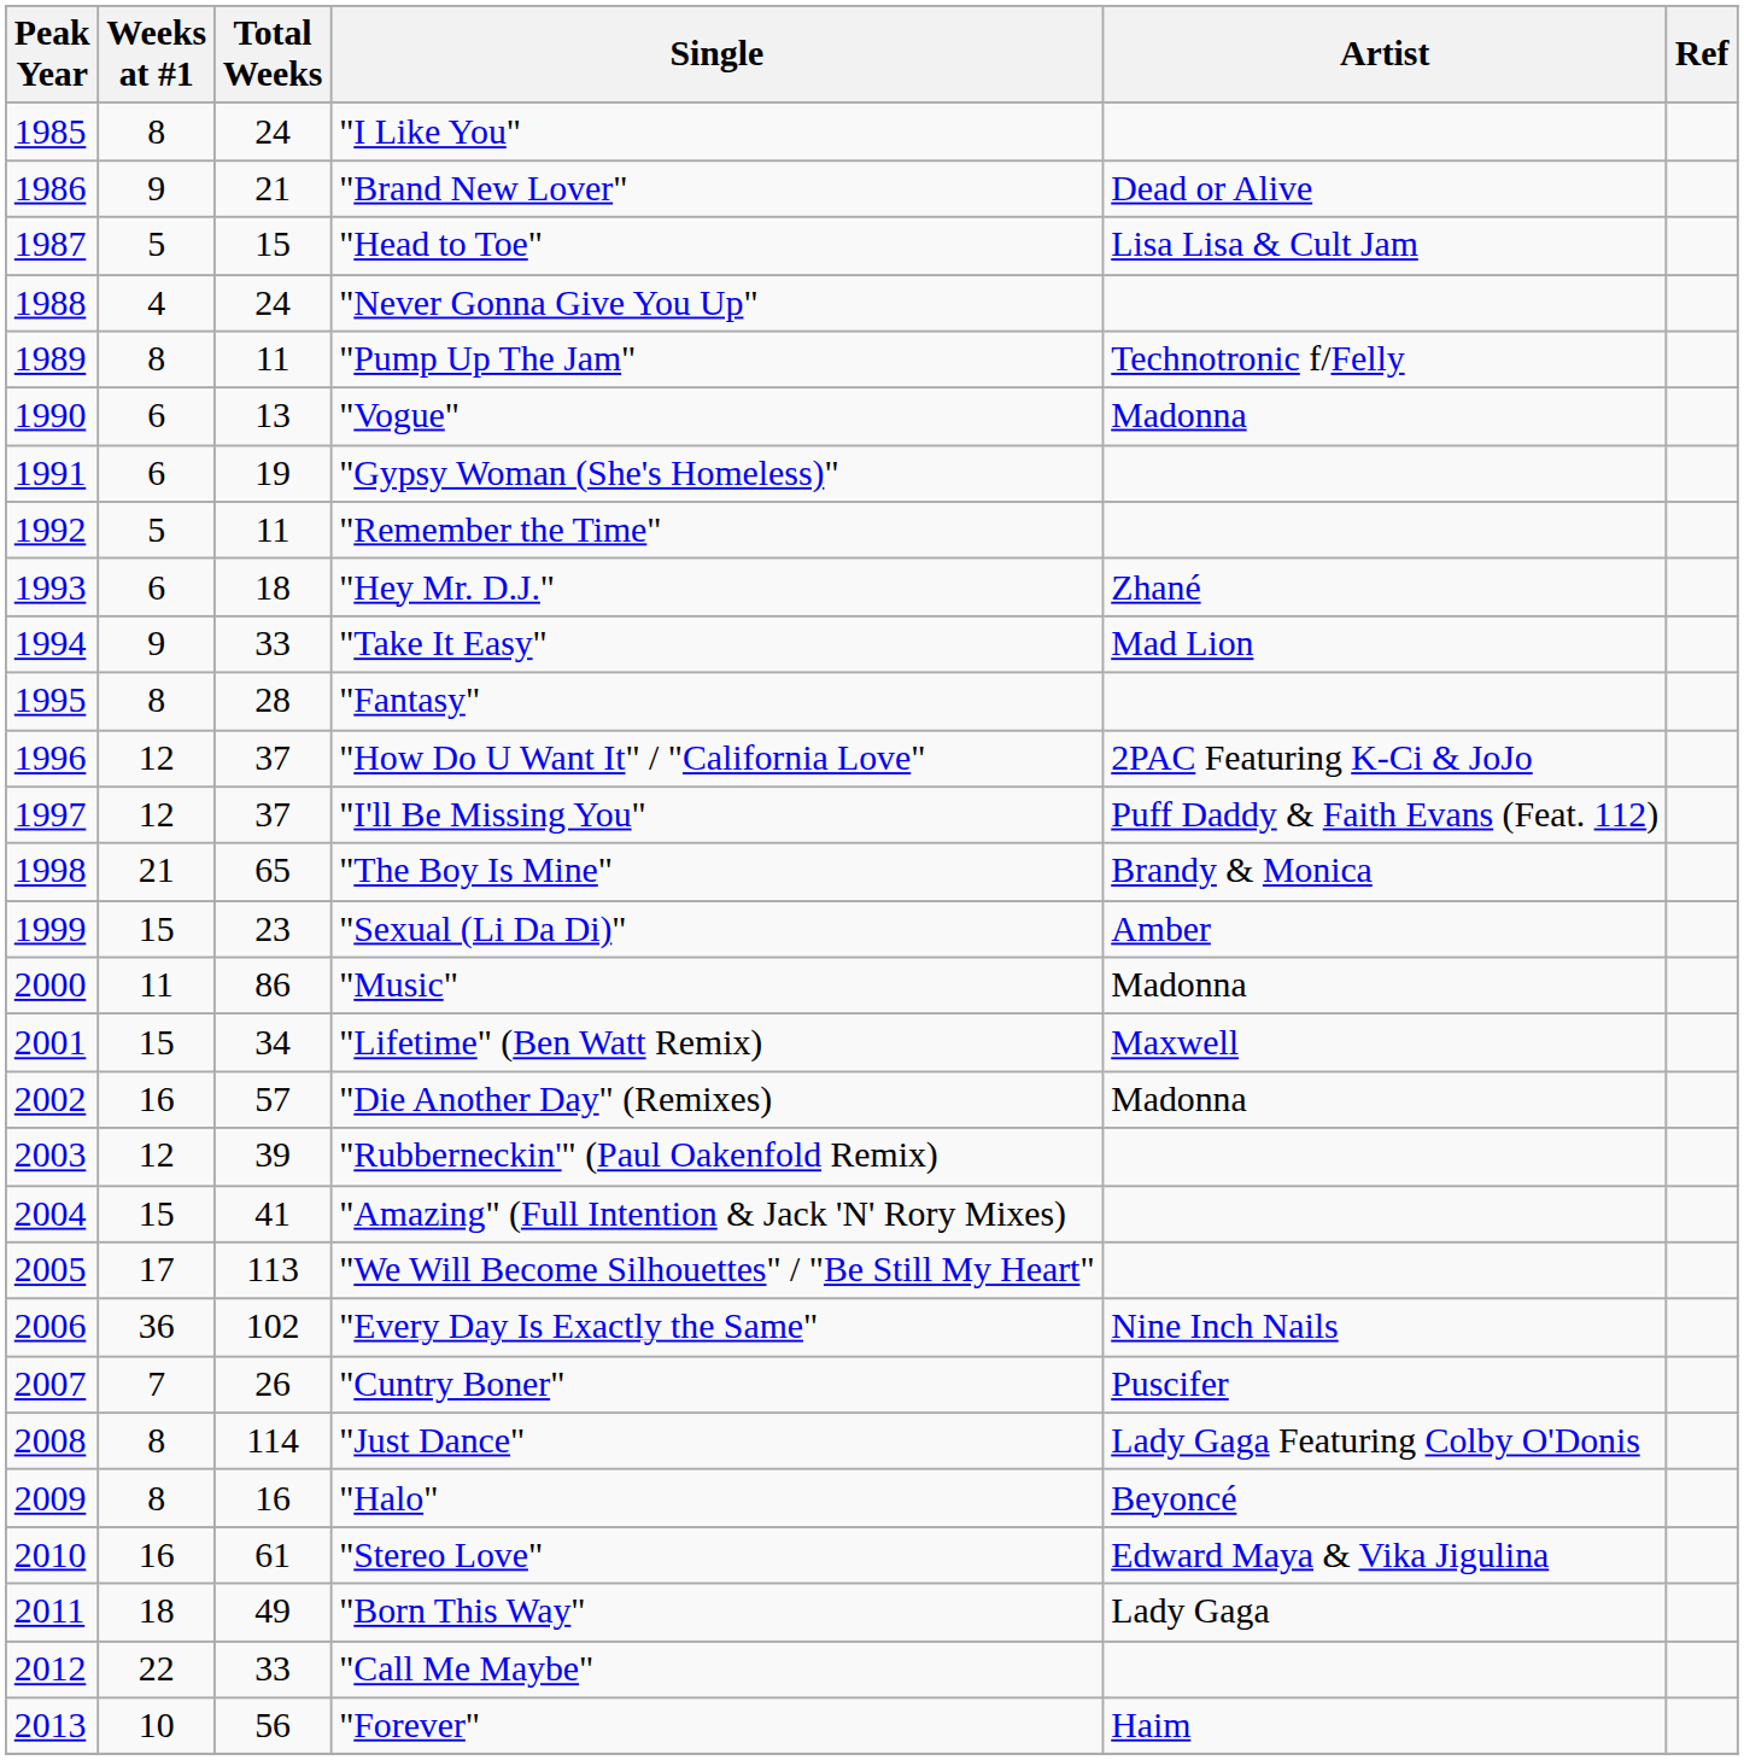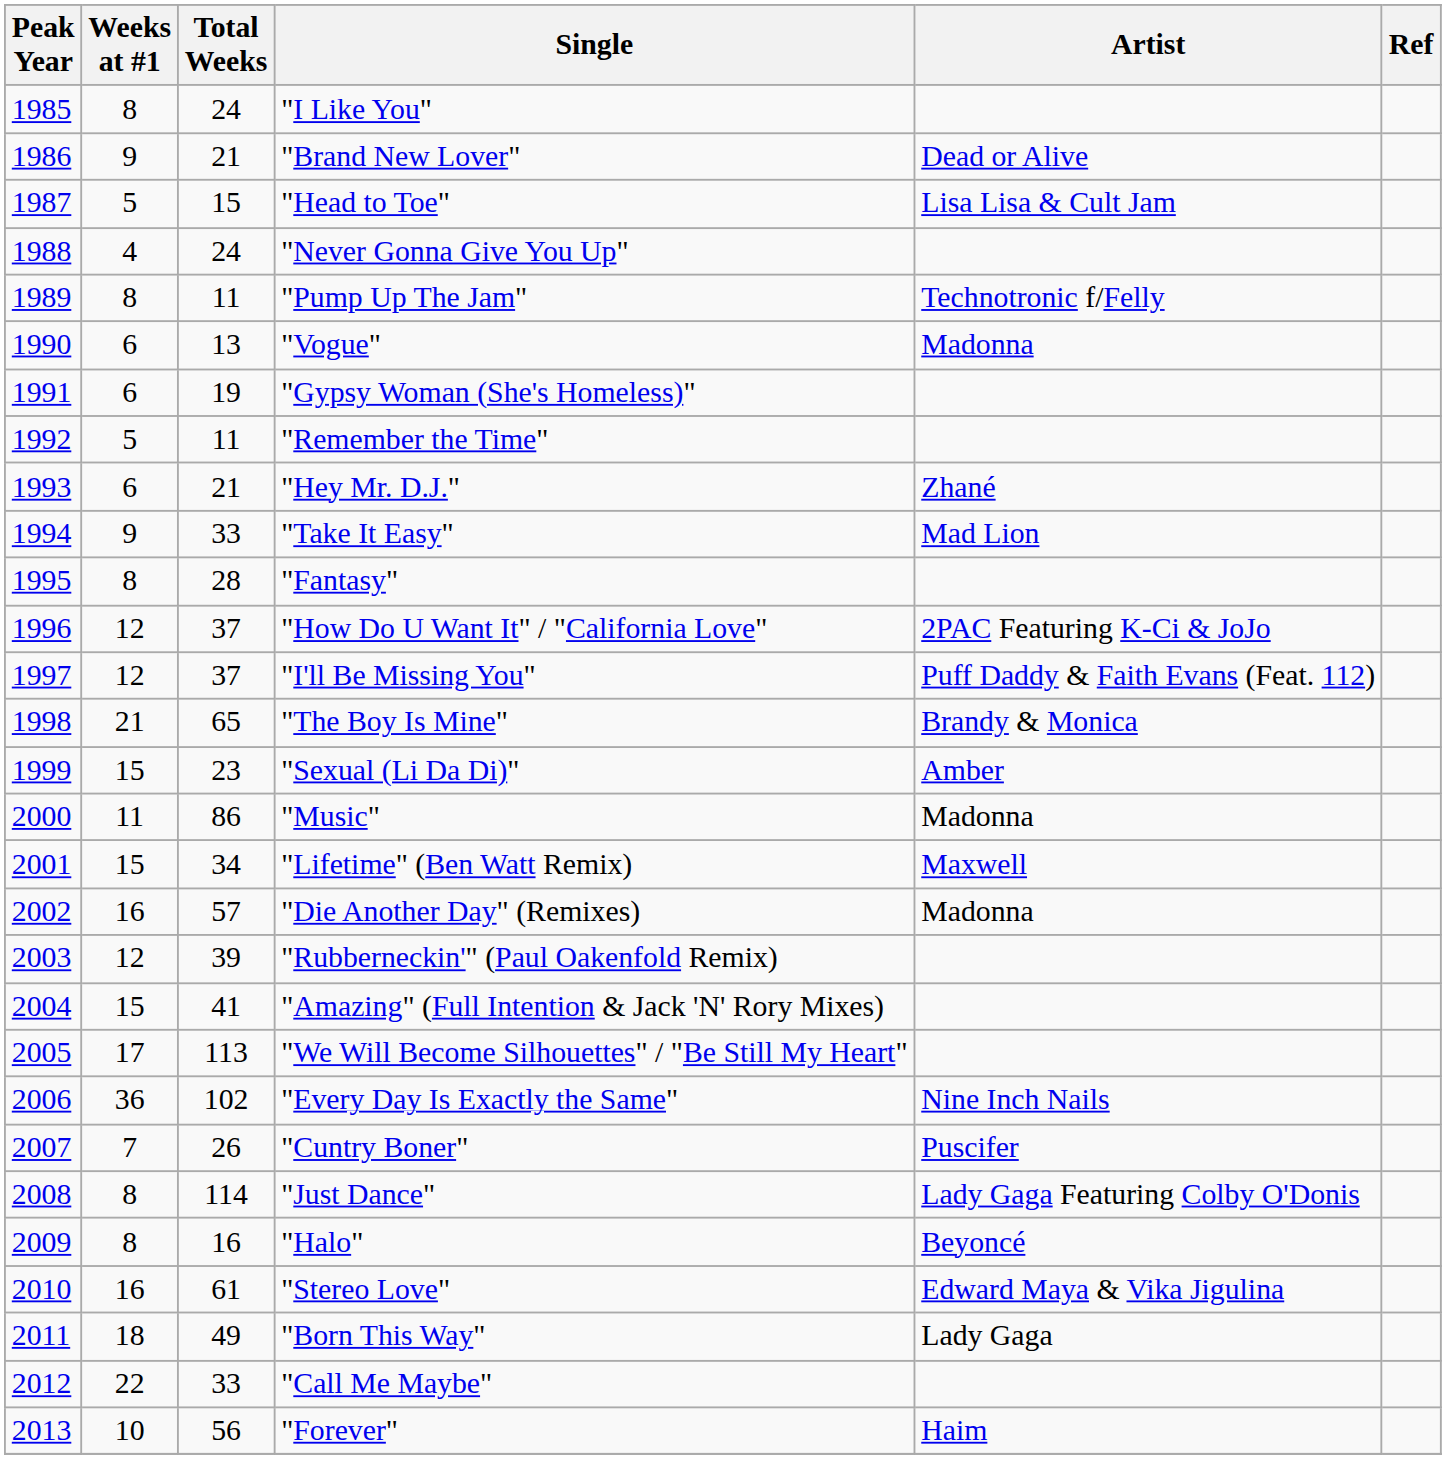"Hey Mr. D.J." | Total Weeks: 18 -> 21
